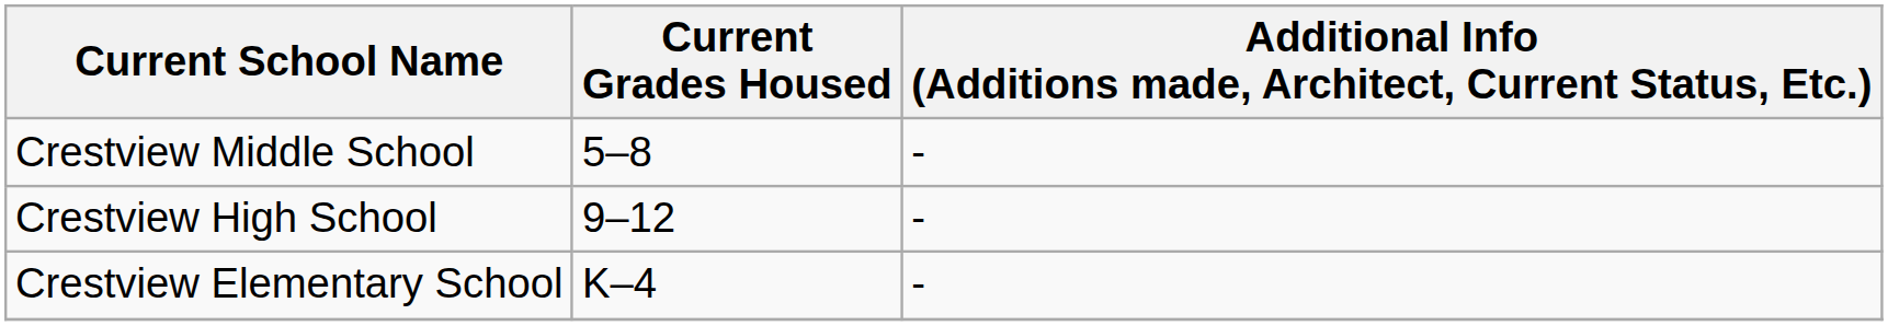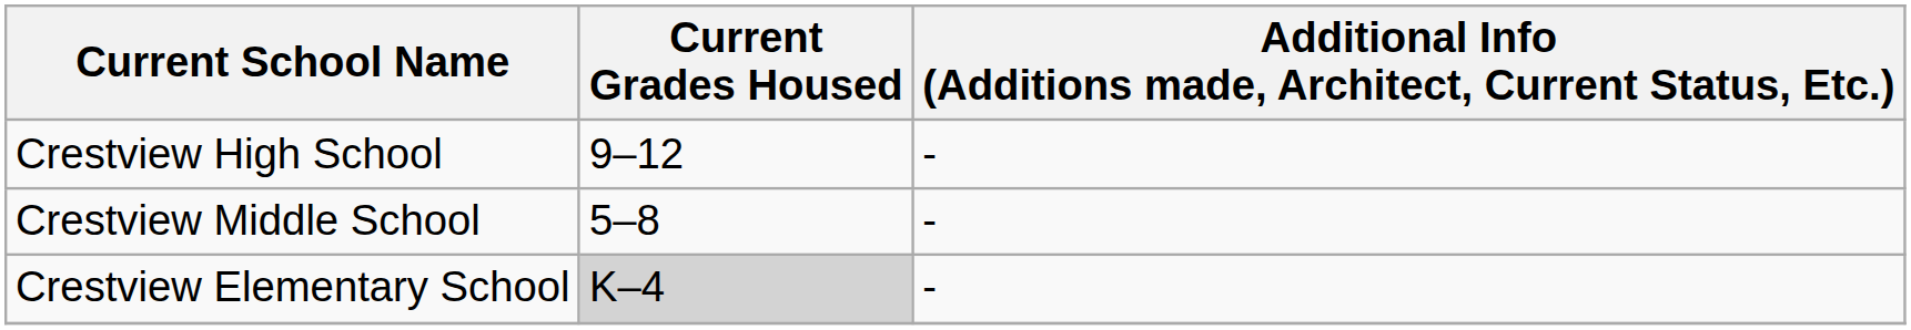rows swapped: Crestview High School <-> Crestview Middle School
Crestview Elementary School | Current Grades Housed: no background -> lightgrey background
